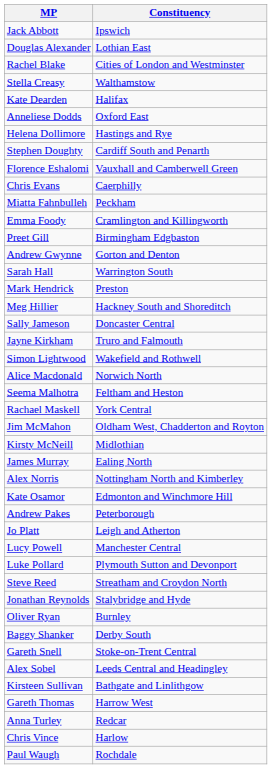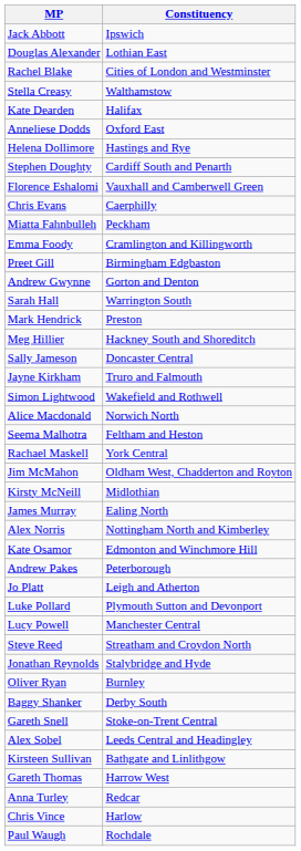rows swapped: Luke Pollard <-> Lucy Powell
